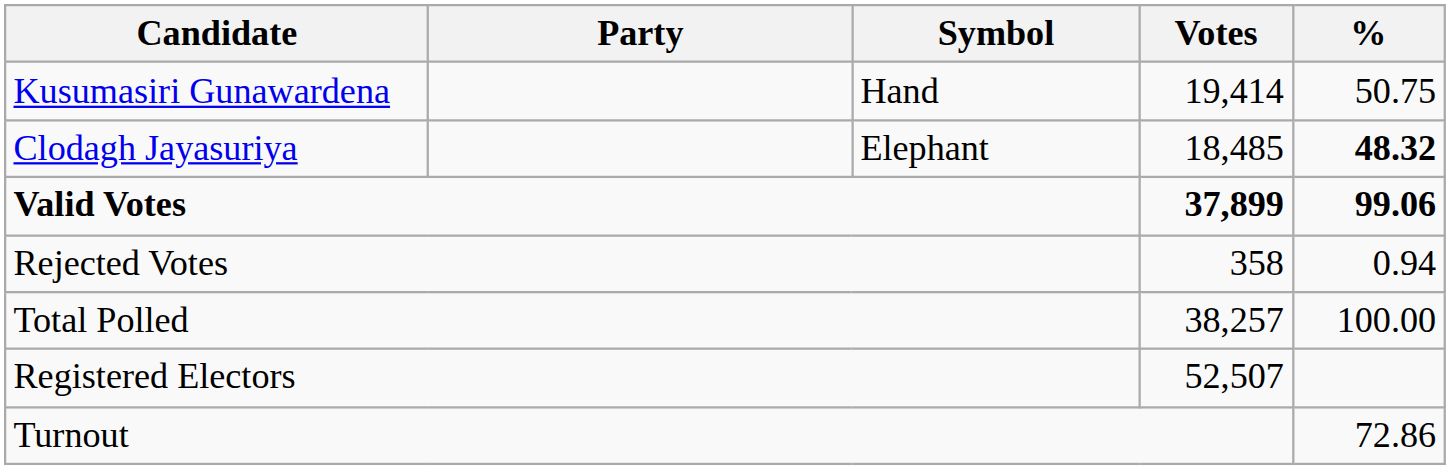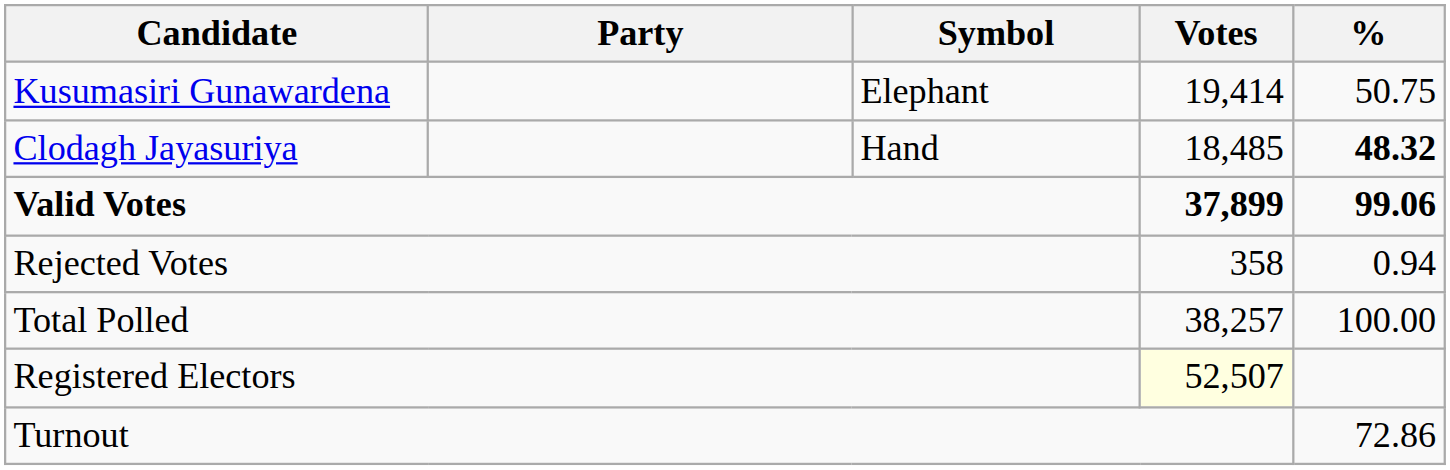Kusumasiri Gunawardena | Symbol: Hand -> Elephant
Clodagh Jayasuriya | Symbol: Elephant -> Hand
Registered Electors | Votes: no background -> lightyellow background
